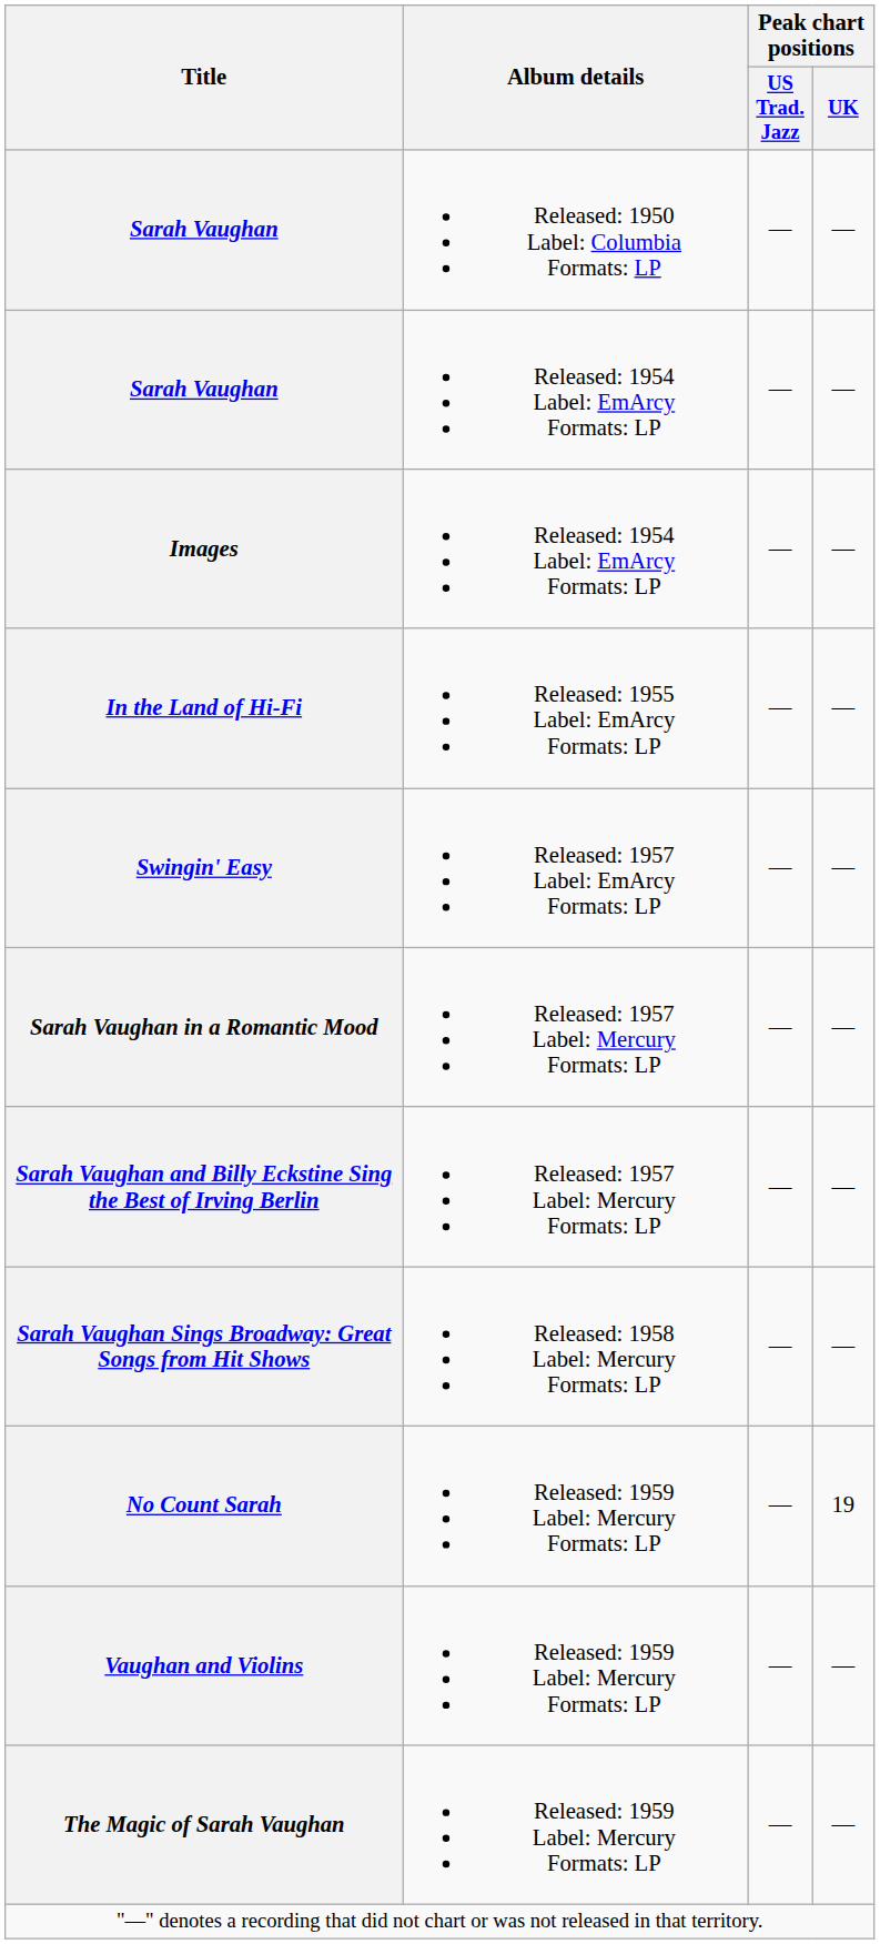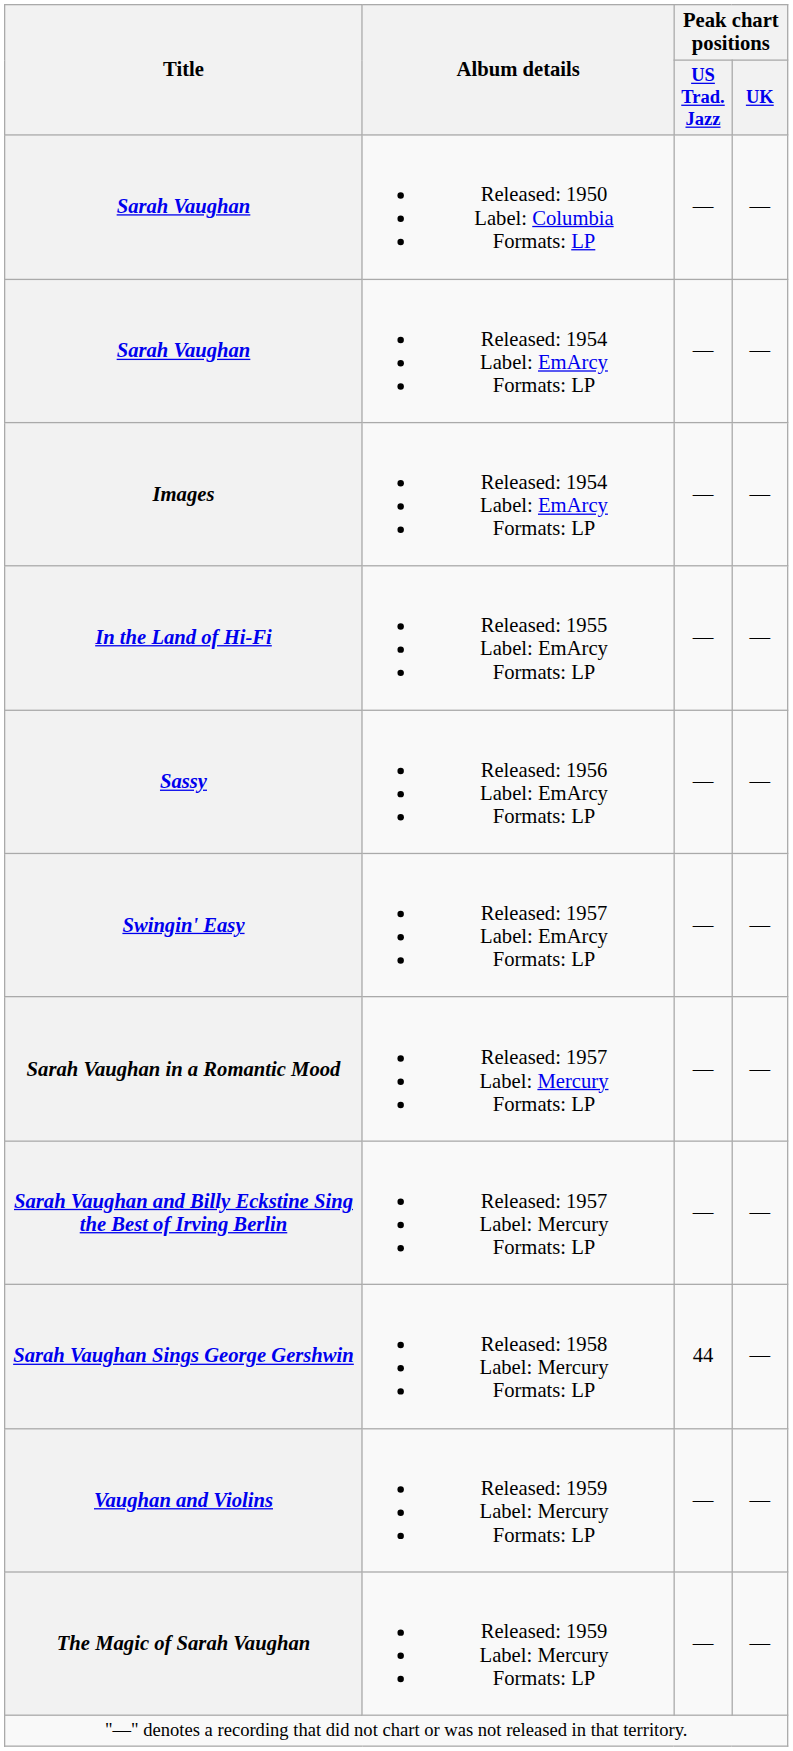+ row: Sassy | Released: 1956 Label: EmArcy Formats: LP | — | —
- row: Sarah Vaughan Sings Broadway: Great Songs from Hit Shows | Released: 1958 Label: Mercury Formats: LP | — | —
+ row: Sarah Vaughan Sings George Gershwin | Released: 1958 Label: Mercury Formats: LP | 44 | —
- row: No Count Sarah | Released: 1959 Label: Mercury Formats: LP | — | 19
